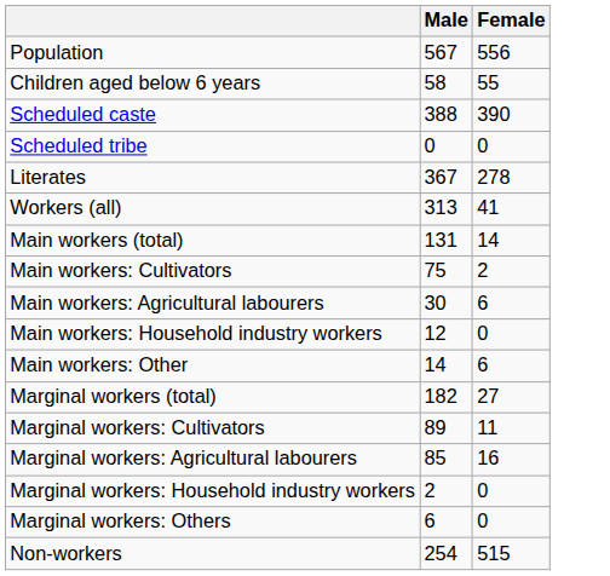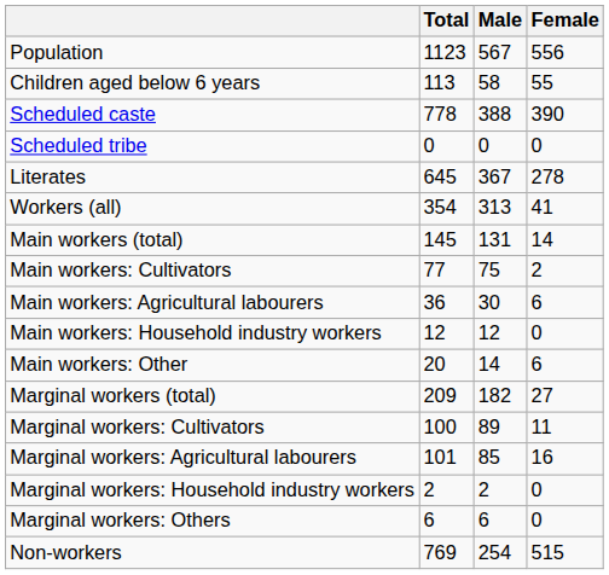+ column: Total | 1123 | 113 | 778 | 0 | 645 | 354 | 145 | 77 | 36 | 12 | 20 | 209 | 100 | 101 | 2 | 6 | 769
